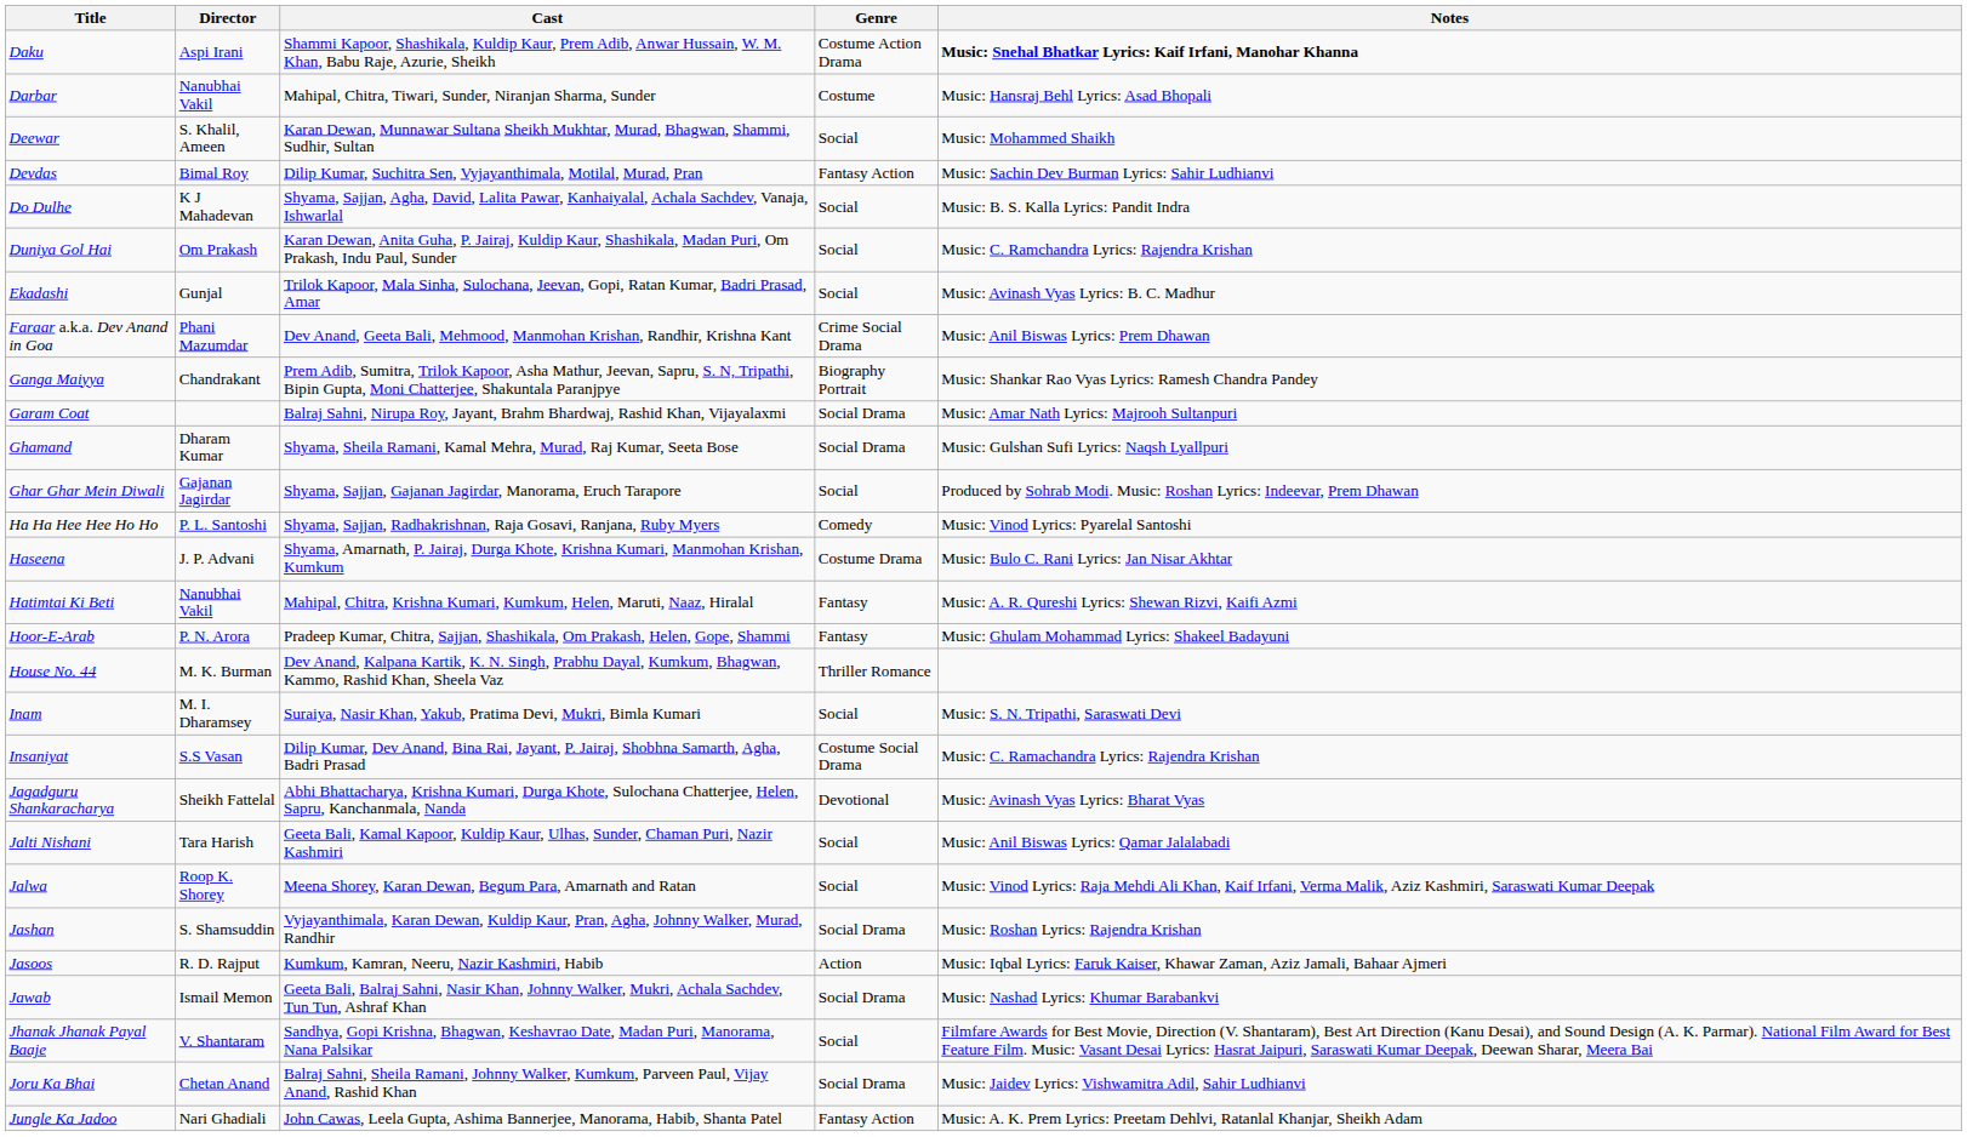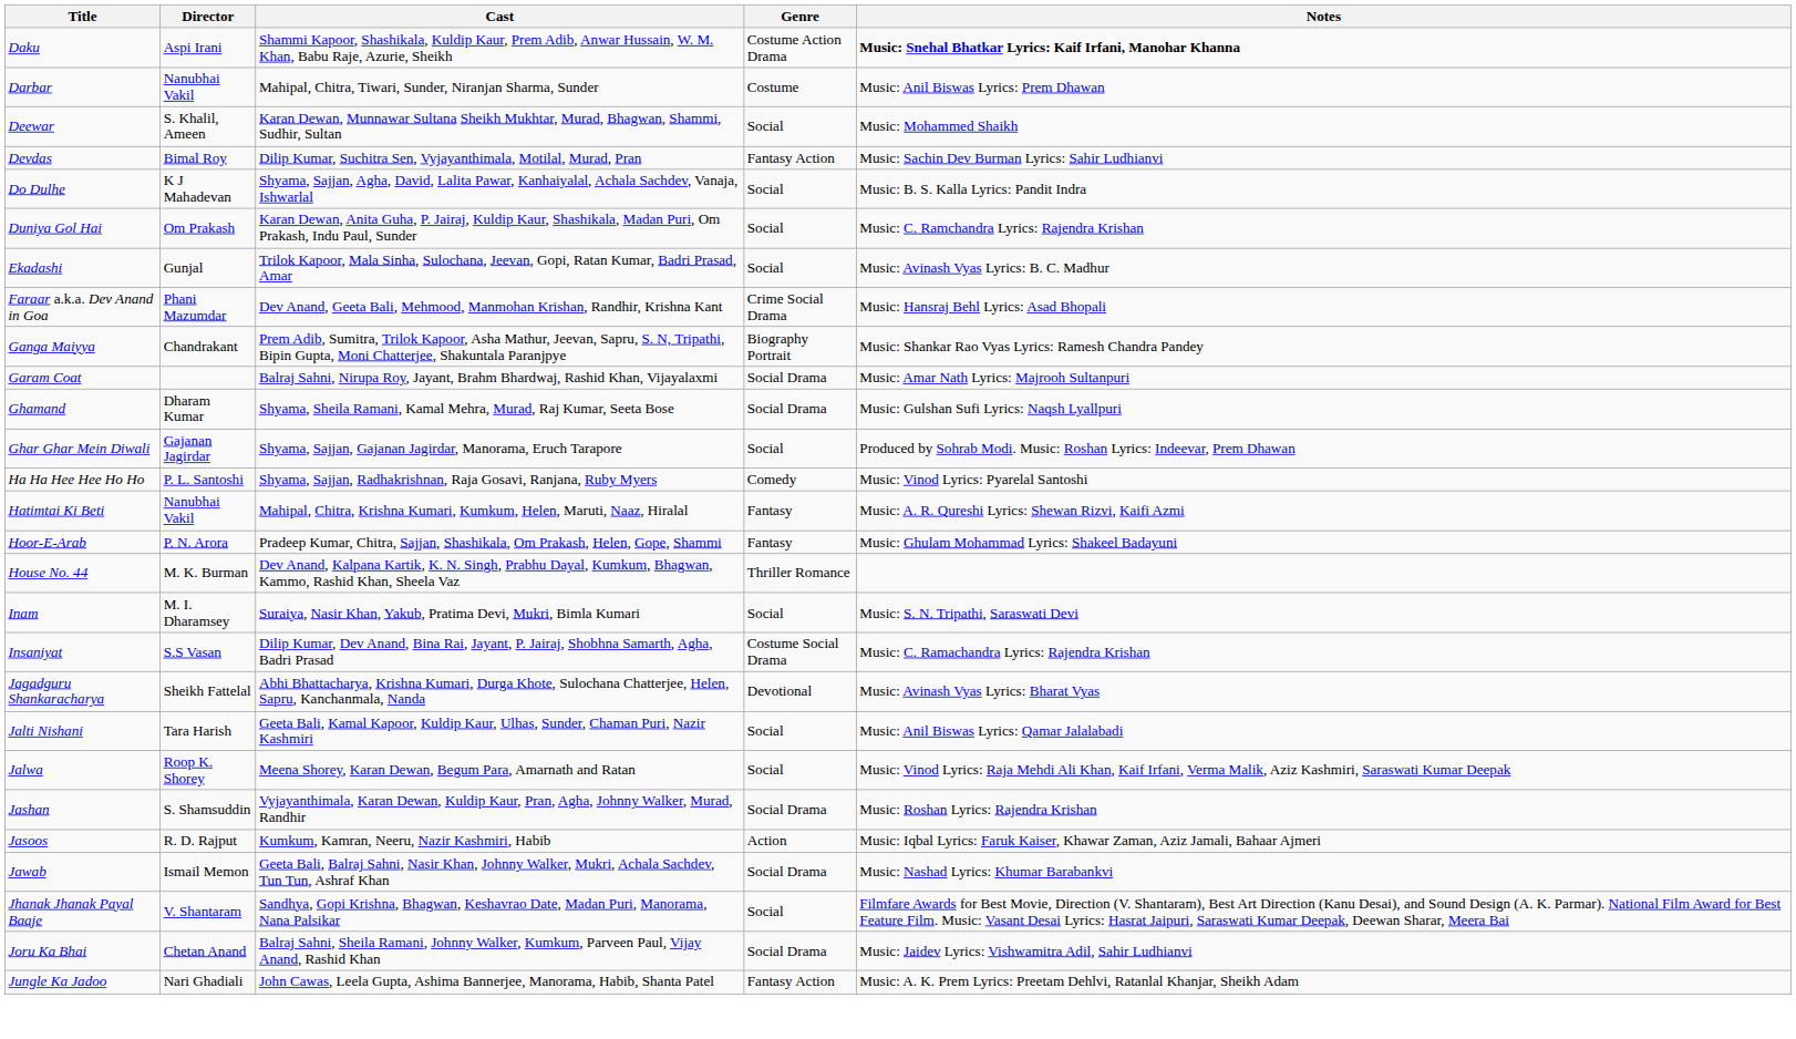Darbar | Notes: Music: Hansraj Behl Lyrics: Asad Bhopali -> Music: Anil Biswas Lyrics: Prem Dhawan
Faraar a.k.a. Dev Anand in Goa | Notes: Music: Anil Biswas Lyrics: Prem Dhawan -> Music: Hansraj Behl Lyrics: Asad Bhopali
- row: Haseena | J. P. Advani | Shyama, Amarnath, P. Jairaj, Durga Khote, Krishna Kumari, Manmohan Krishan, Kumkum | Costume Drama | Music: Bulo C. Rani Lyrics: Jan Nisar Akhtar
